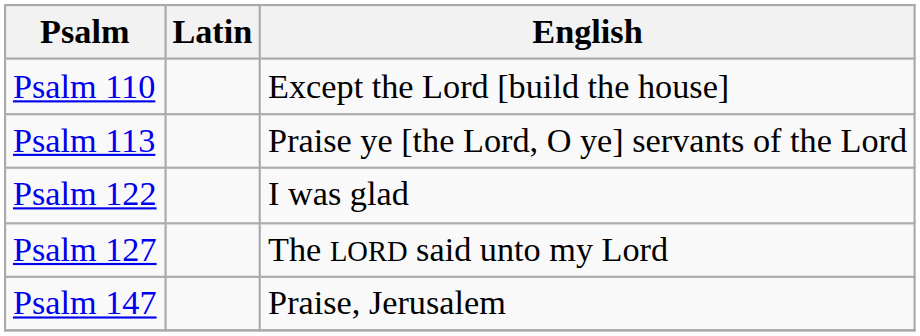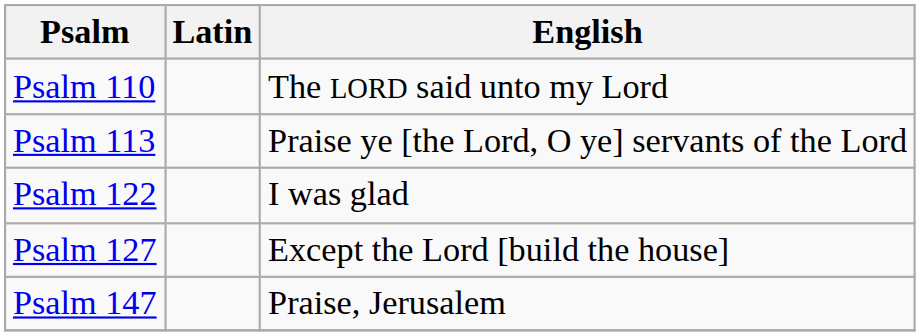Psalm 110 | English: Except the Lord [build the house] -> The LORD said unto my Lord
Psalm 127 | English: The LORD said unto my Lord -> Except the Lord [build the house]
